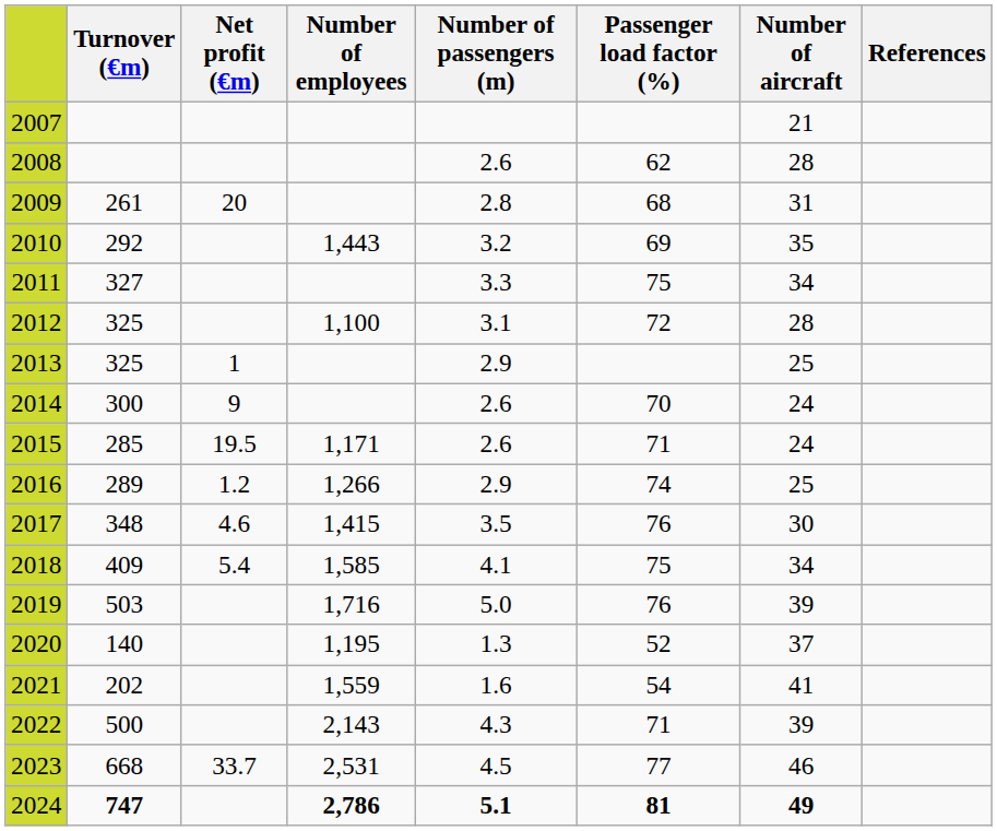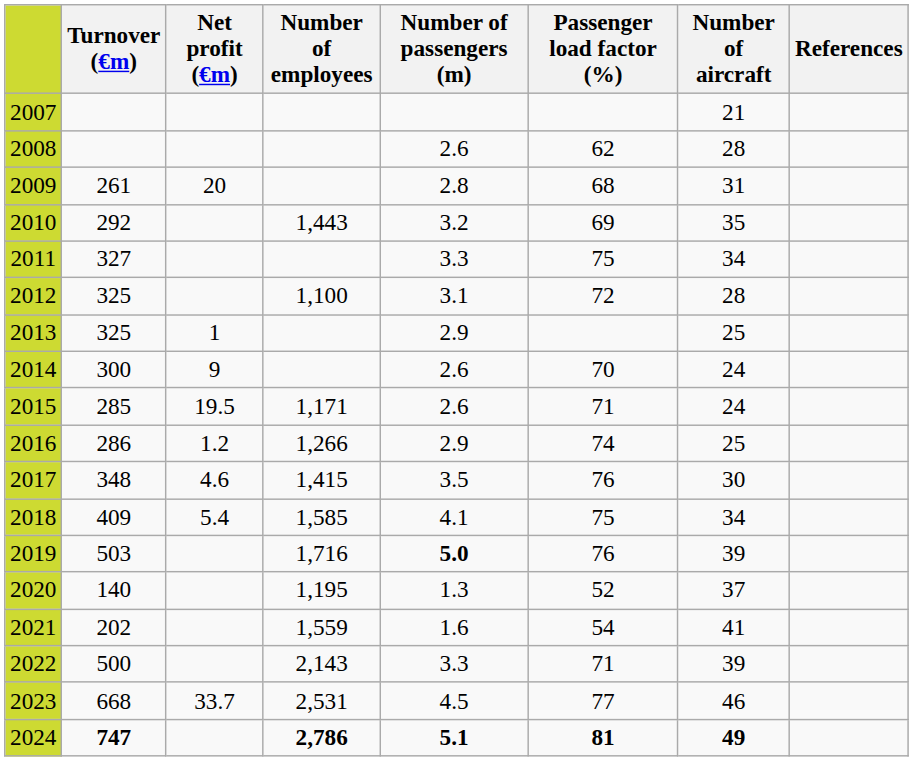2016 | Turnover (€m): 289 -> 286
2019 | Number of passengers (m): normal -> bold
2022 | Number of passengers (m): 4.3 -> 3.3
